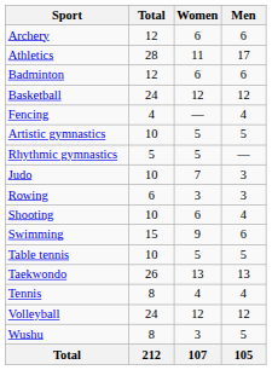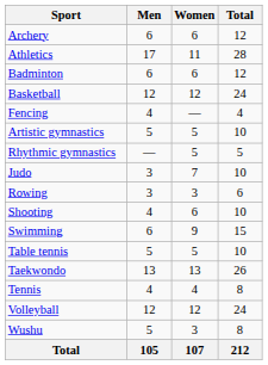columns swapped: Men <-> Total
